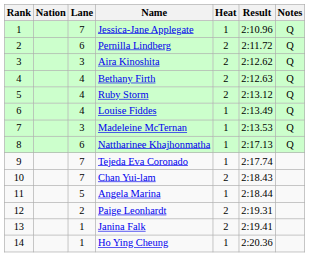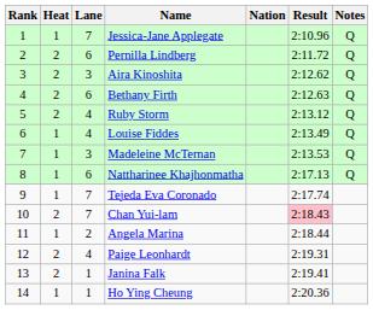columns swapped: Heat <-> Nation
Bethany Firth | Lane: 4 -> 6
Chan Yui-lam | Result: no background -> pink background
Angela Marina | Lane: 5 -> 2
Paige Leonhardt | Lane: 2 -> 4
